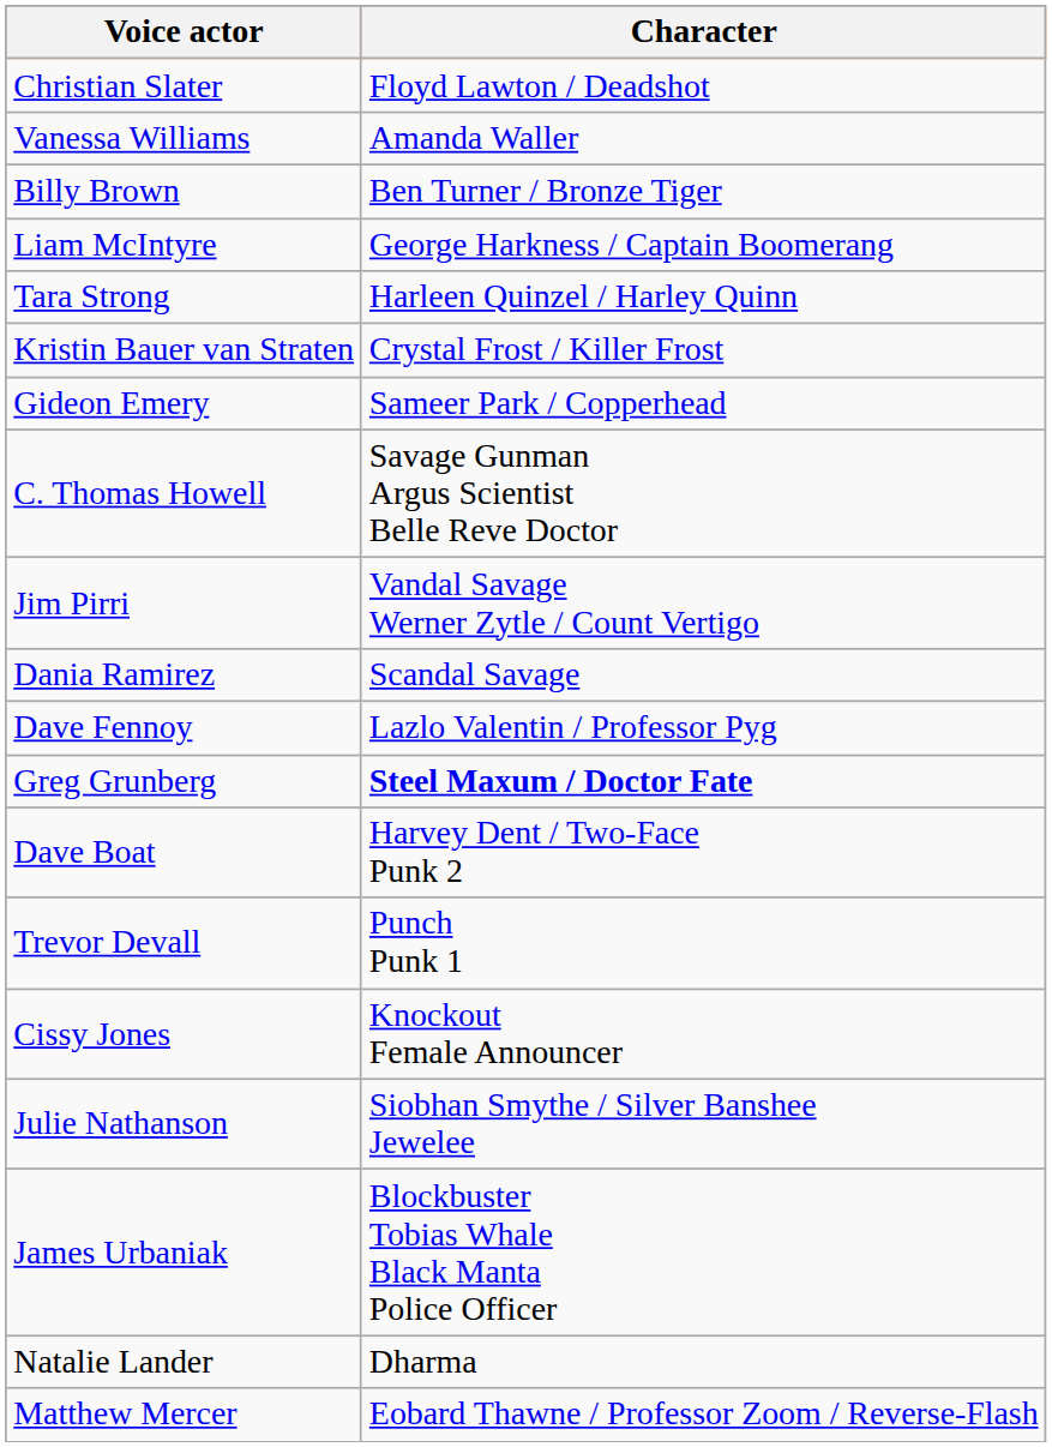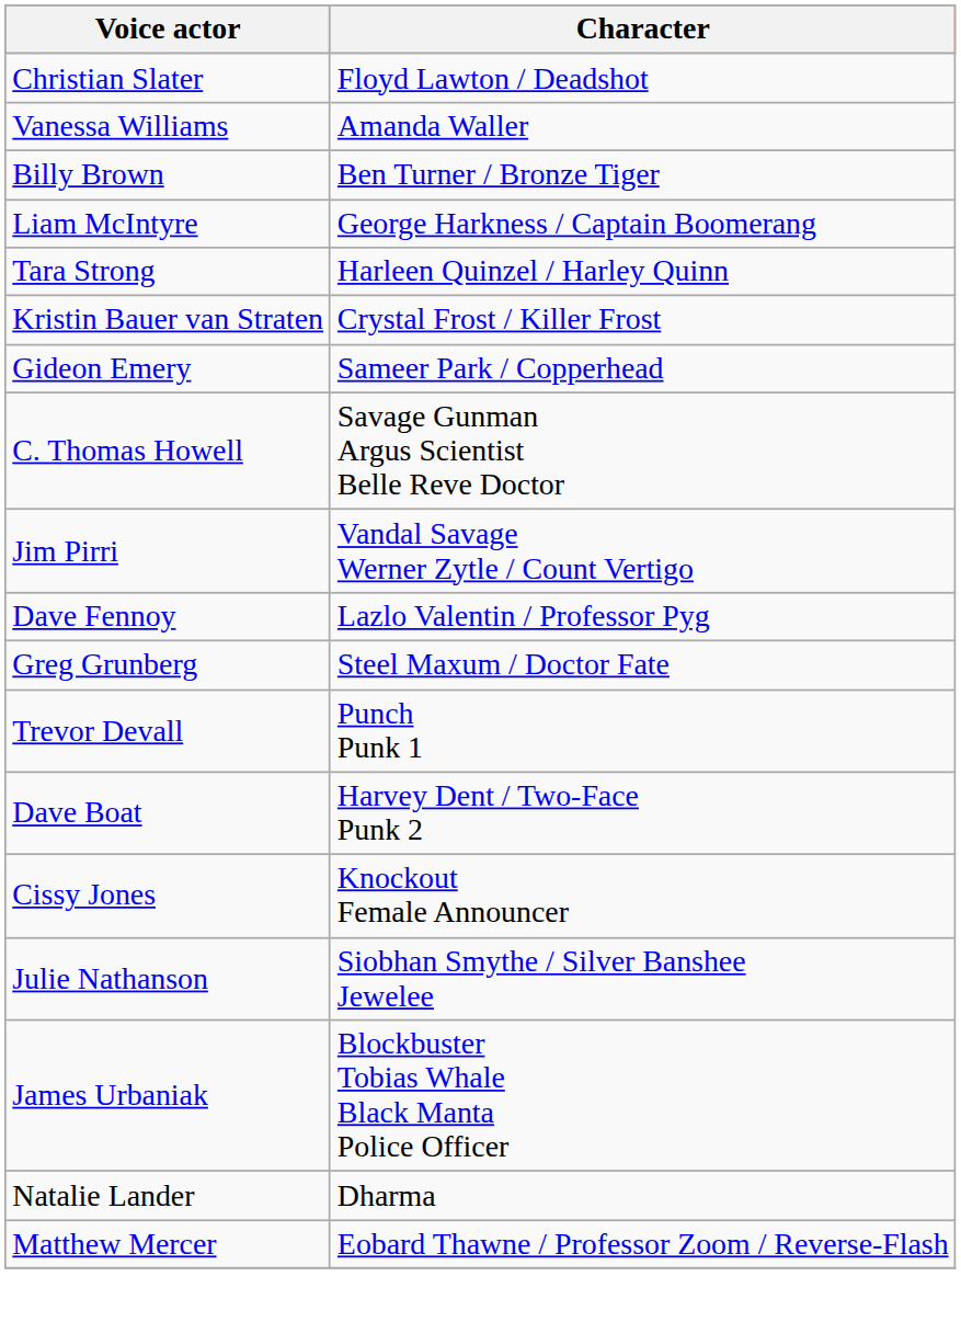- row: Dania Ramirez | Scandal Savage
Greg Grunberg | Character: bold -> normal
rows swapped: Dave Boat <-> Trevor Devall
